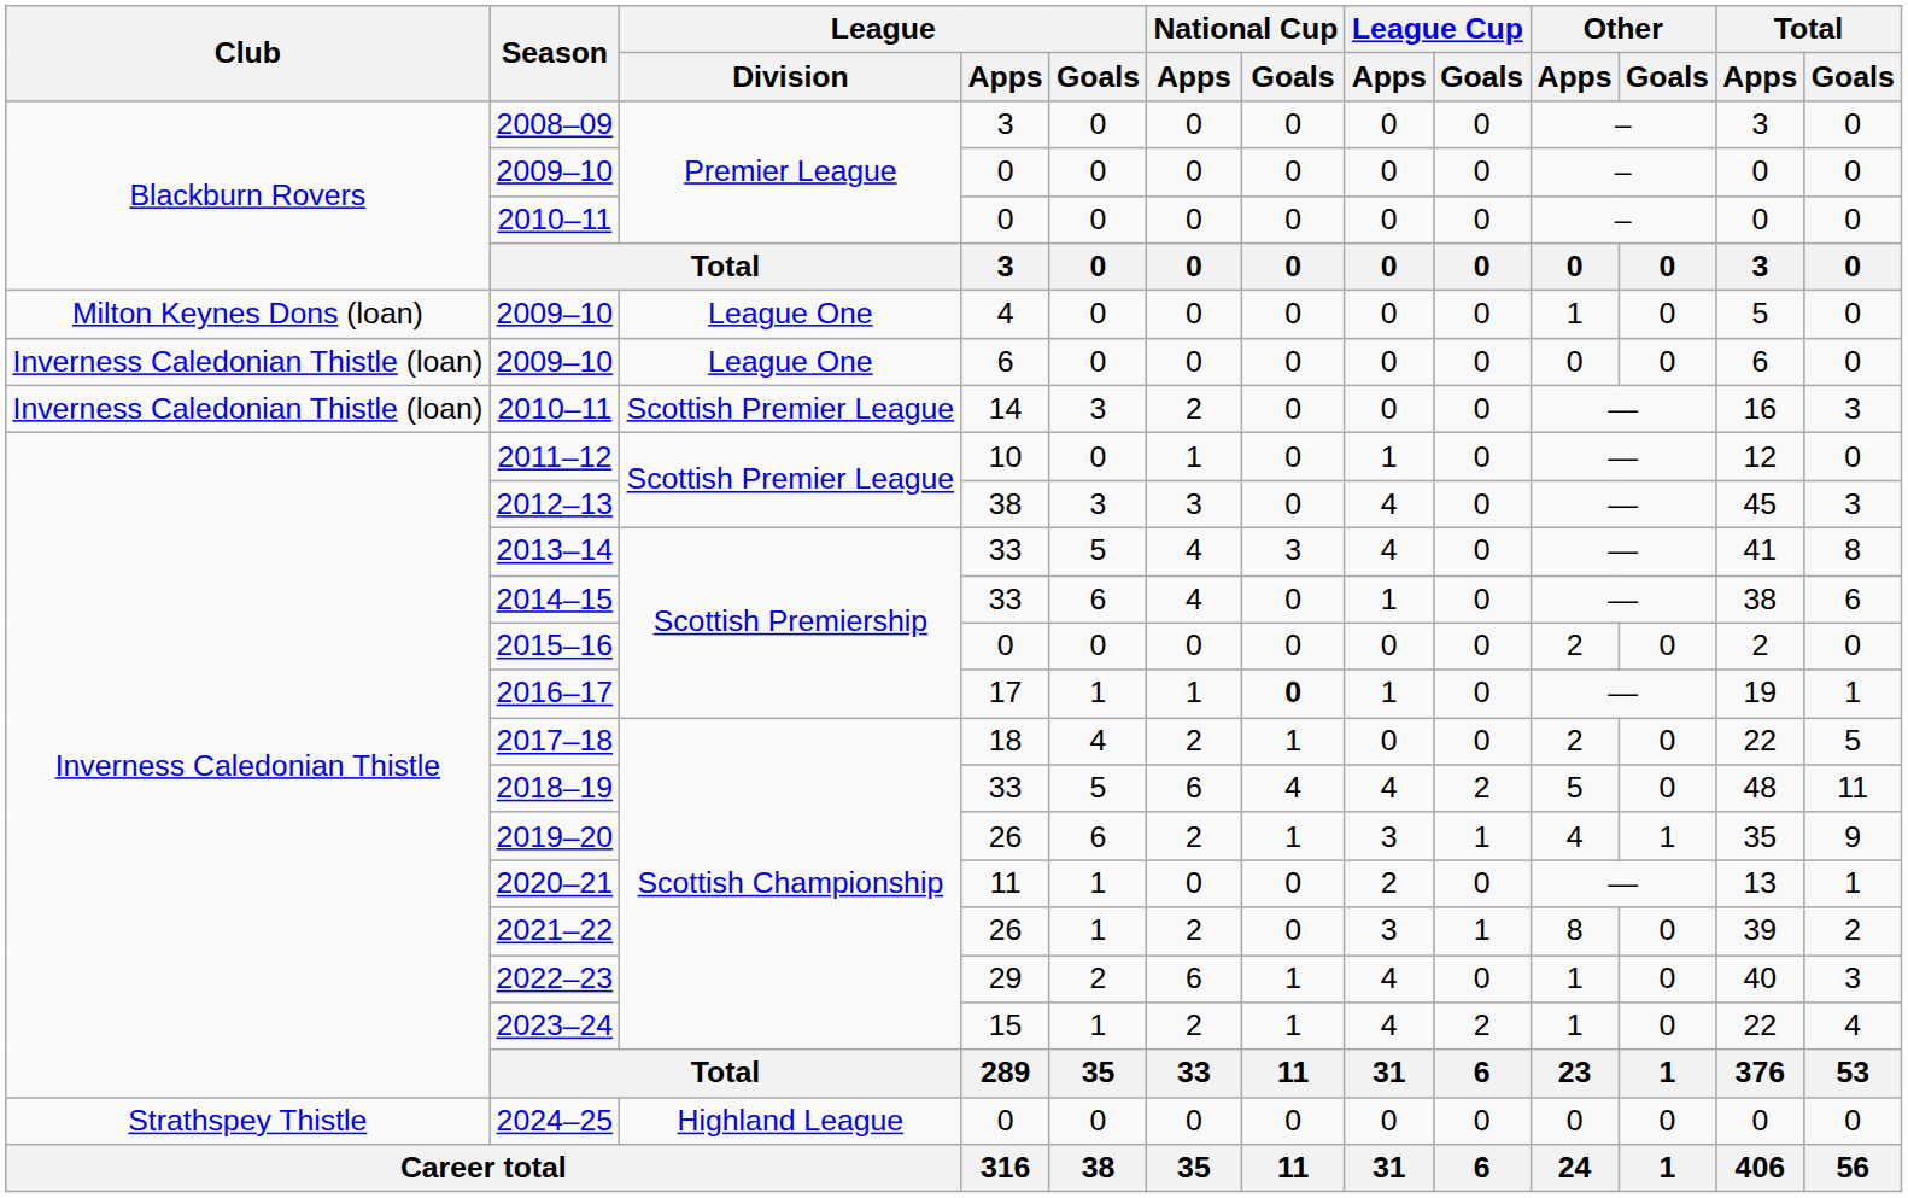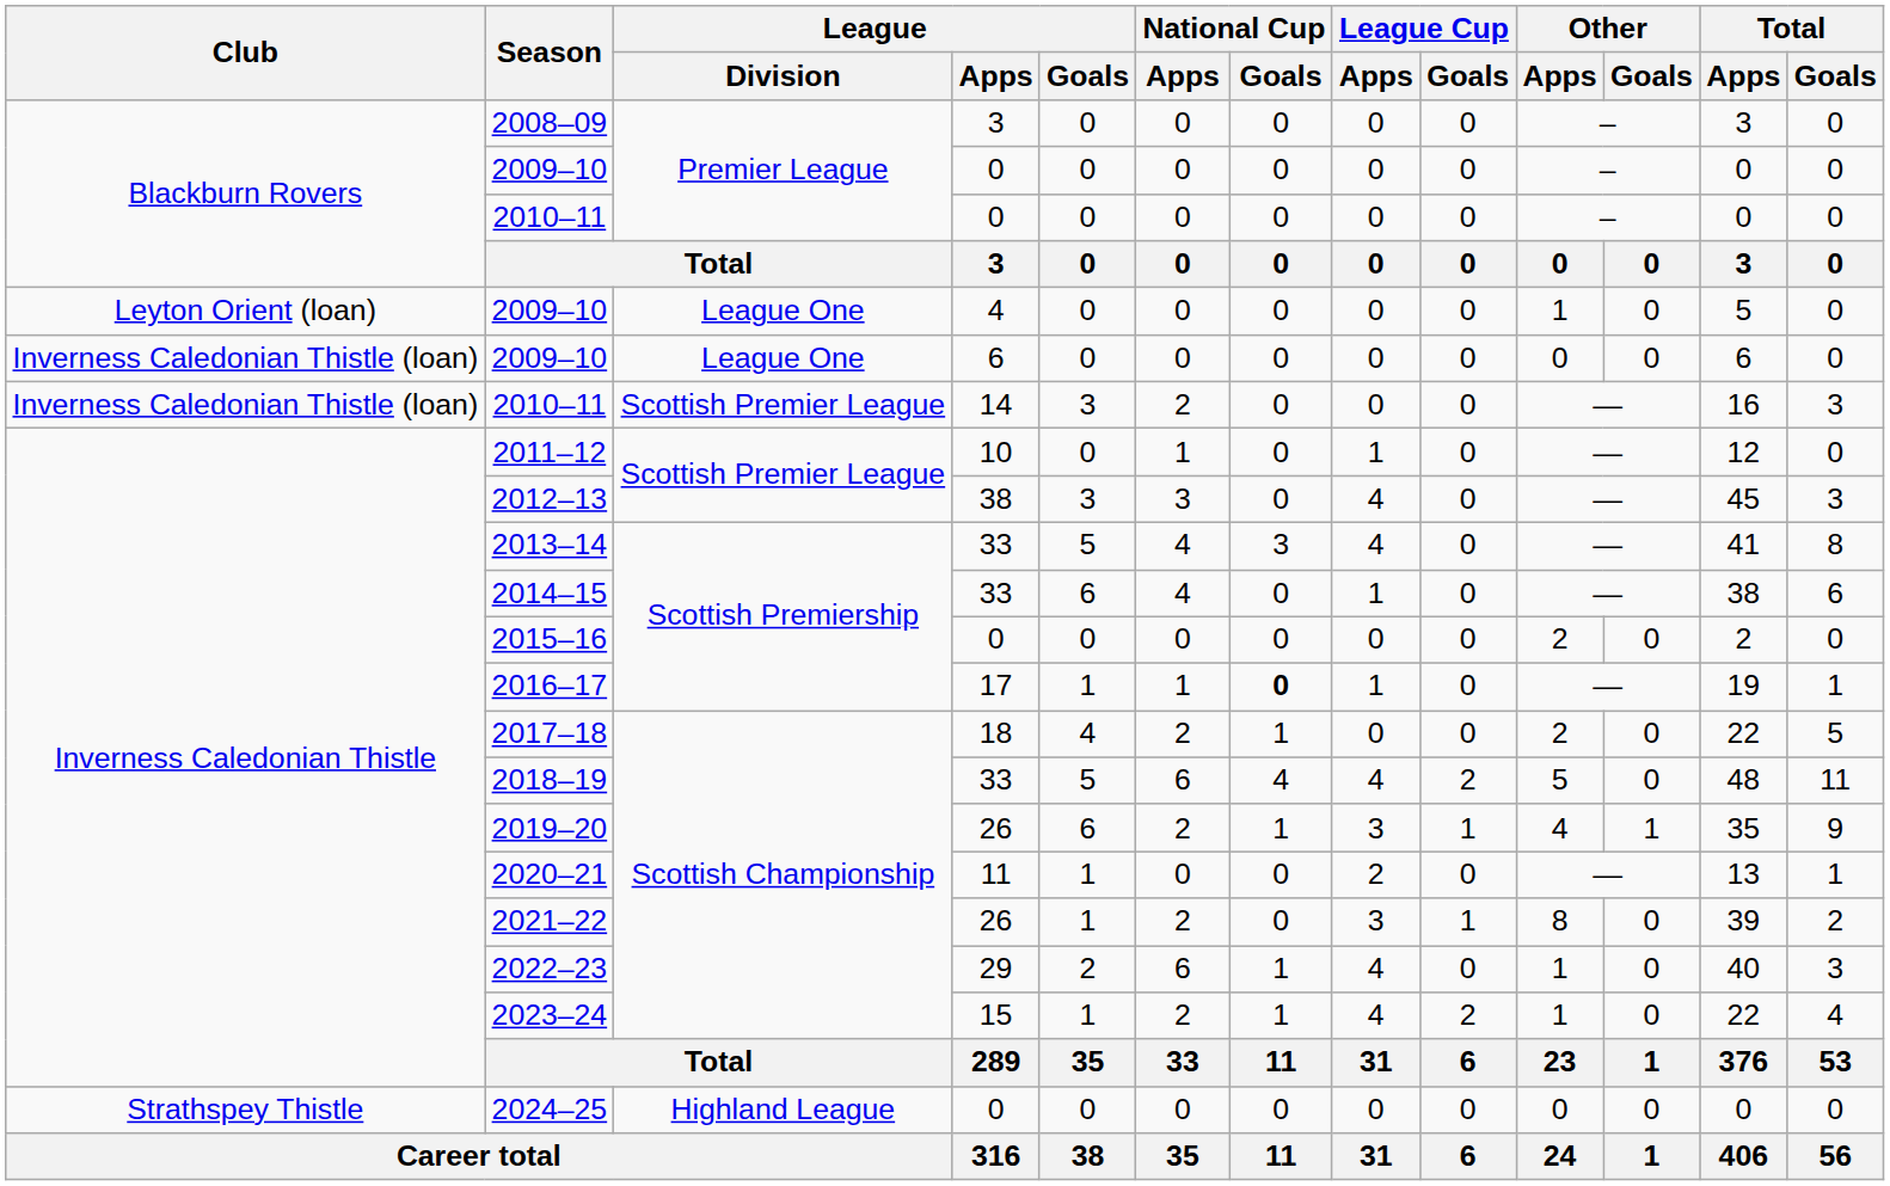2009–10 / 4 | Club: Milton Keynes Dons (loan) -> Leyton Orient (loan)
